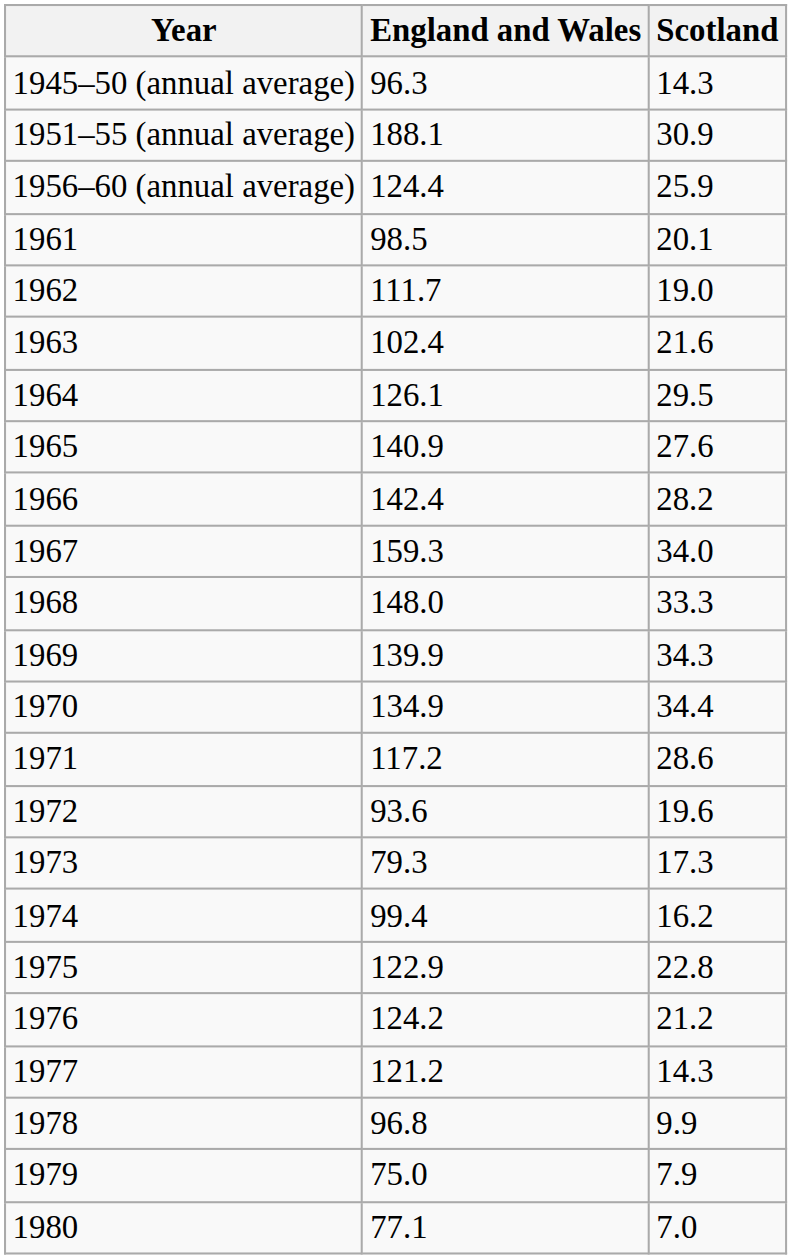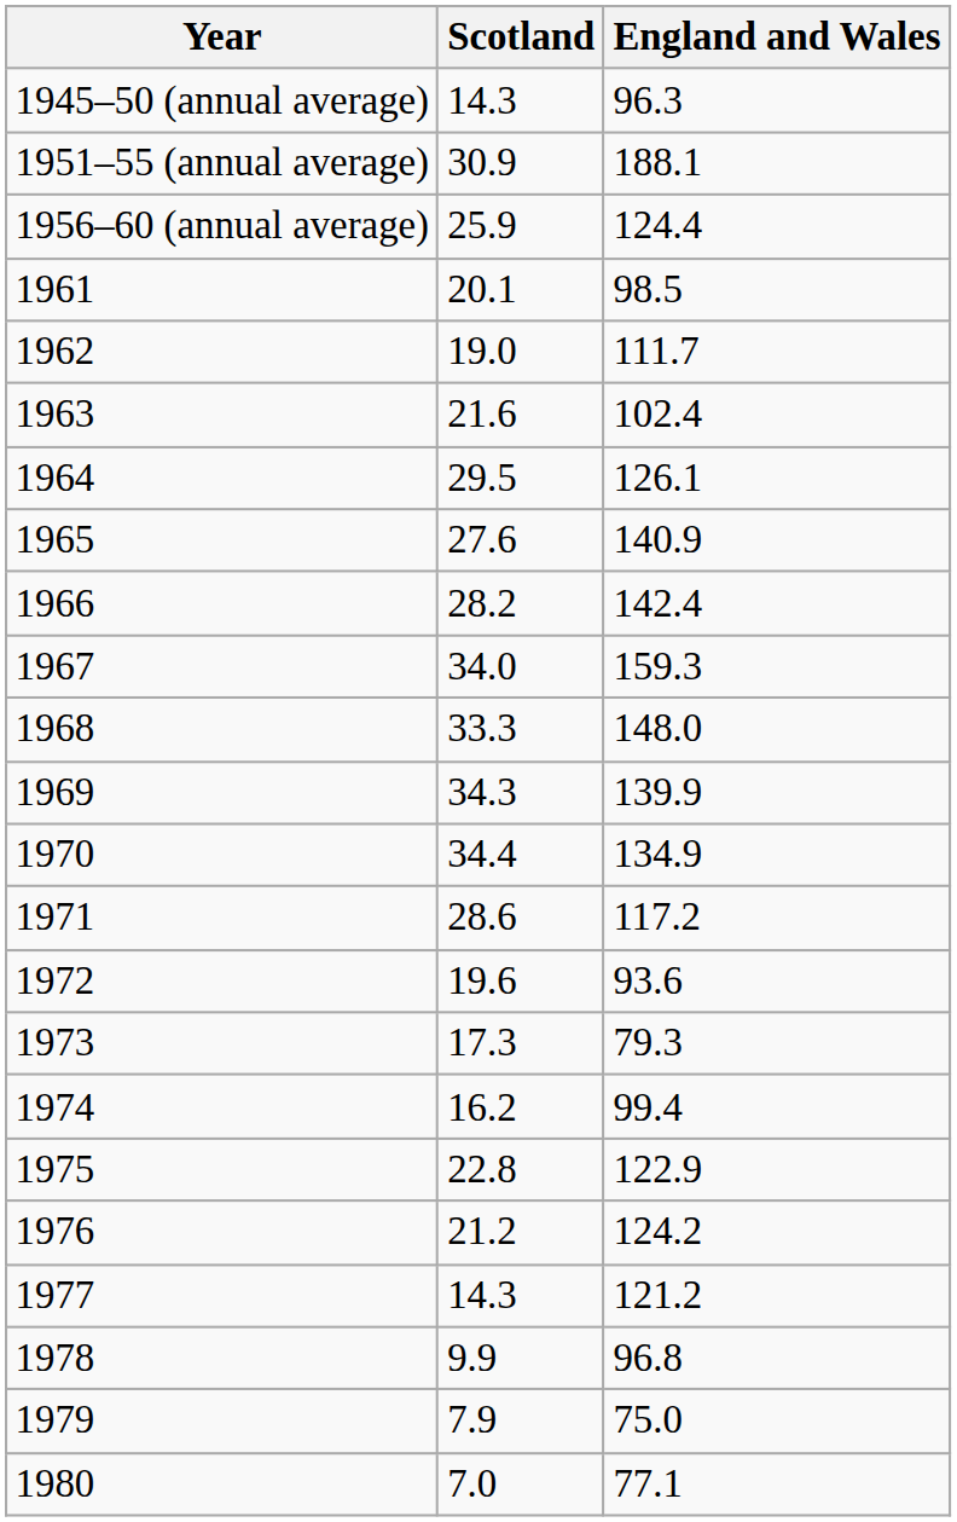columns swapped: England and Wales <-> Scotland
